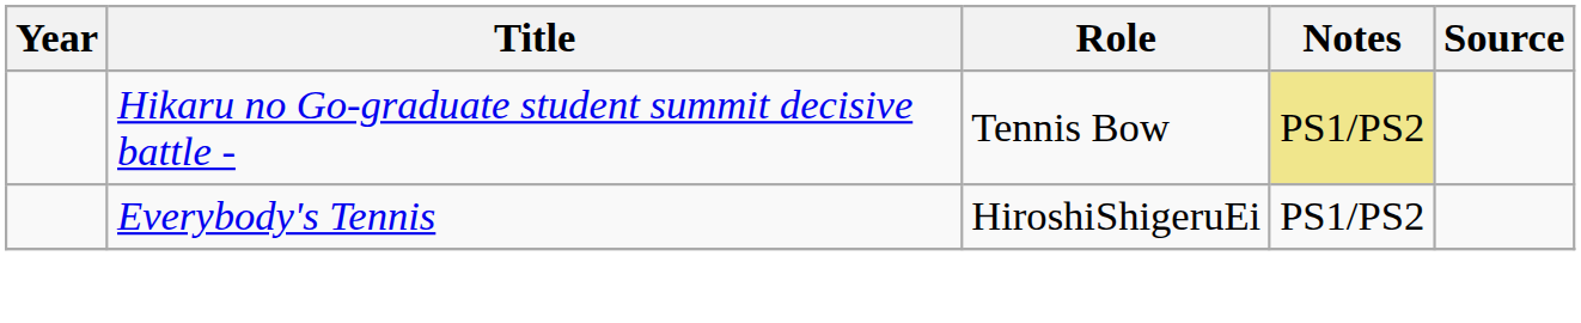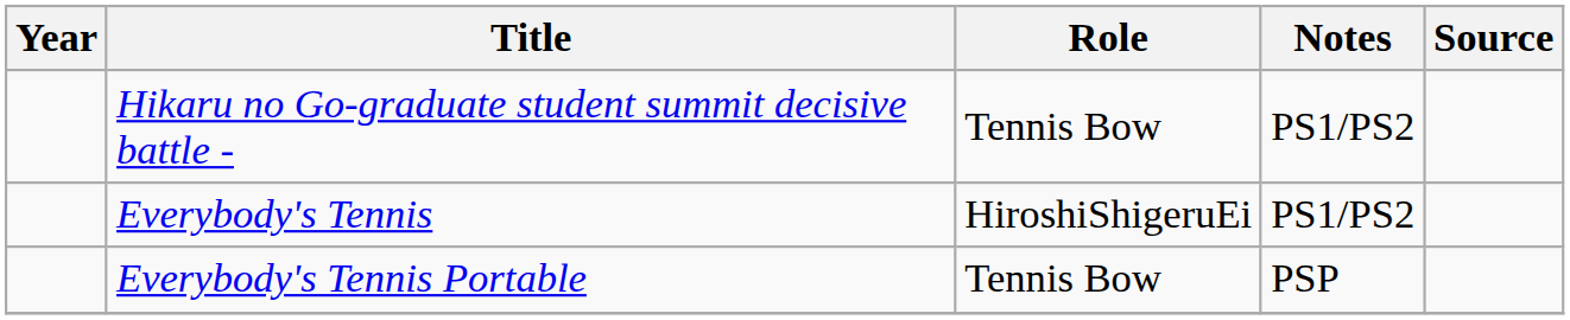Hikaru no Go-graduate student summit decisive battle - | Notes: khaki background -> no background
+ row: Everybody's Tennis Portable | Tennis Bow | PSP
